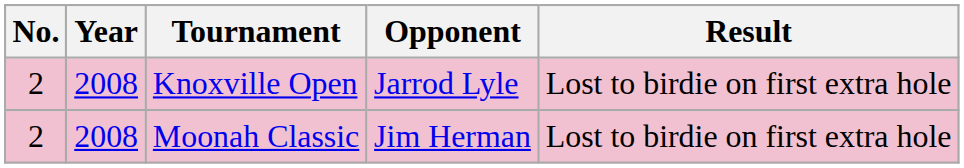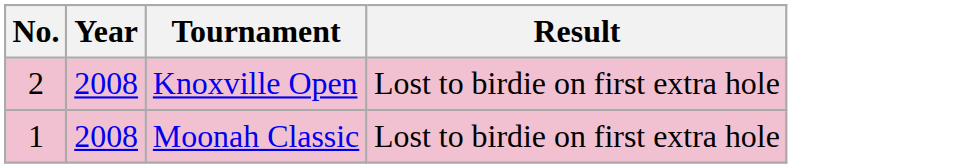- column: Opponent | Jarrod Lyle | Jim Herman
Moonah Classic | No.: 2 -> 1
